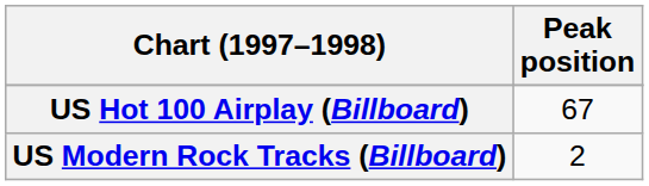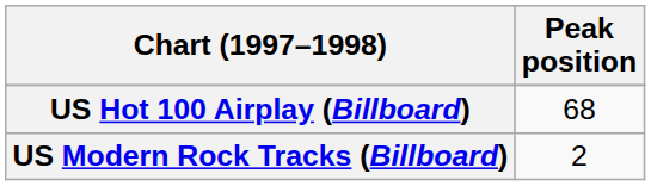US Hot 100 Airplay (Billboard) | Peak position: 67 -> 68
